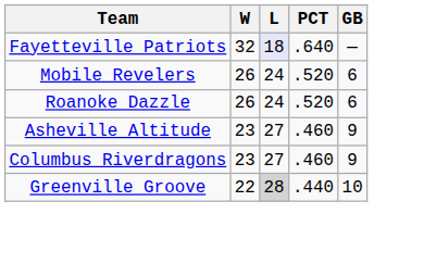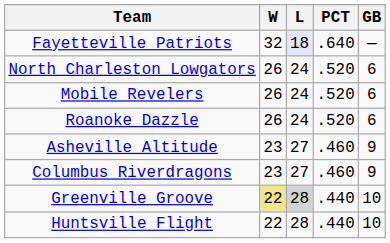+ row: North Charleston Lowgators | 26 | 24 | .520 | 6
Greenville Groove | W: no background -> khaki background
+ row: Huntsville Flight | 22 | 28 | .440 | 10
